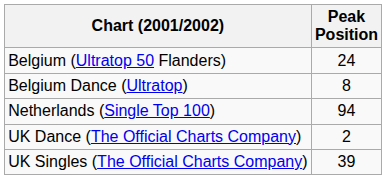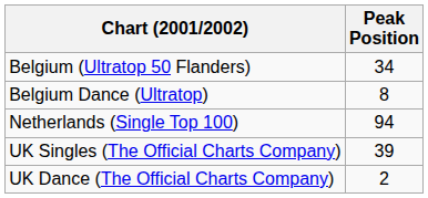Belgium (Ultratop 50 Flanders) | Peak Position: 24 -> 34
rows swapped: UK Singles (The Official Charts Company) <-> UK Dance (The Official Charts Company)
